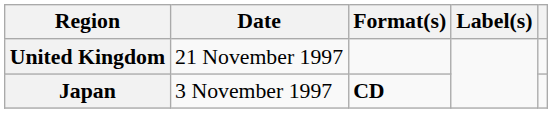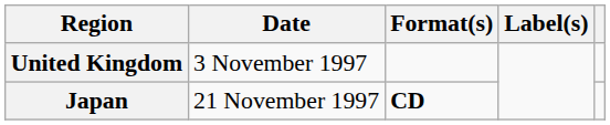United Kingdom | Date: 21 November 1997 -> 3 November 1997
Japan | Date: 3 November 1997 -> 21 November 1997
